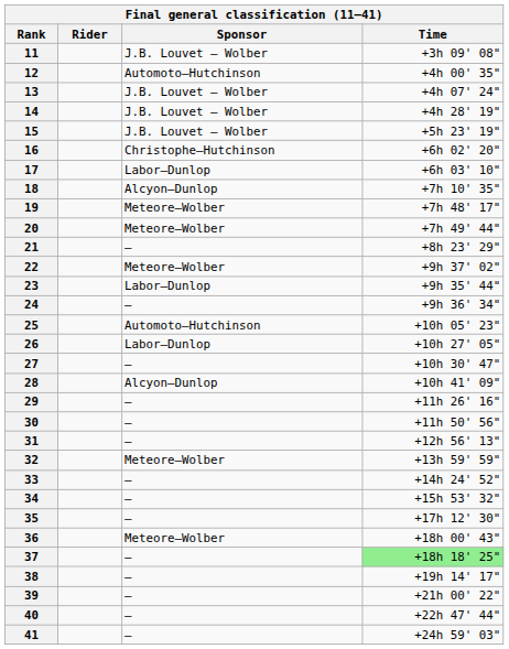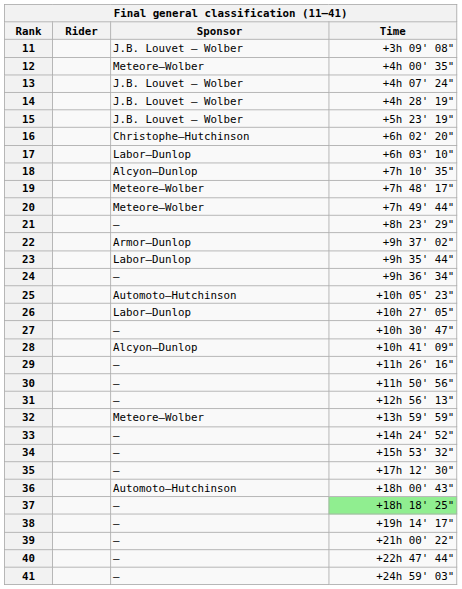12 | Sponsor: Automoto–Hutchinson -> Meteore–Wolber
22 | Sponsor: Meteore–Wolber -> Armor–Dunlop
36 | Sponsor: Meteore–Wolber -> Automoto–Hutchinson
